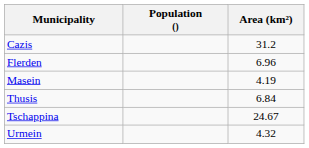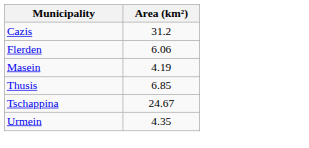- column: Population ()
Flerden | Area (km²): 6.96 -> 6.06
Thusis | Area (km²): 6.84 -> 6.85
Urmein | Area (km²): 4.32 -> 4.35
